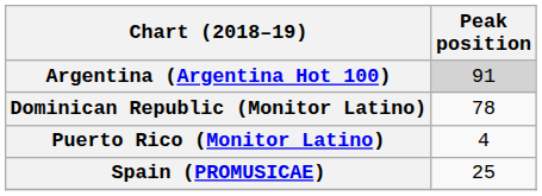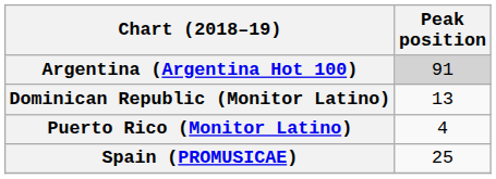Dominican Republic (Monitor Latino) | Peak position: 78 -> 13
